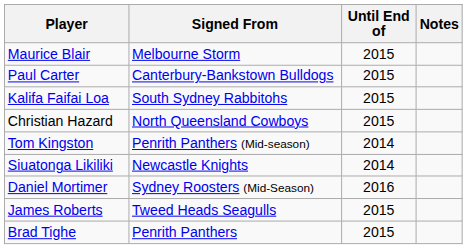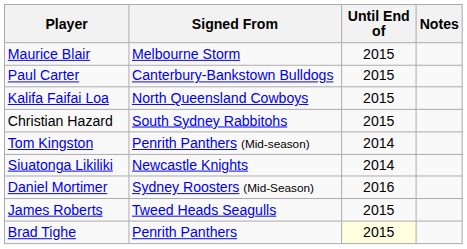Kalifa Faifai Loa | Signed From: South Sydney Rabbitohs -> North Queensland Cowboys
Christian Hazard | Signed From: North Queensland Cowboys -> South Sydney Rabbitohs
Brad Tighe | Until End of: no background -> lightyellow background
